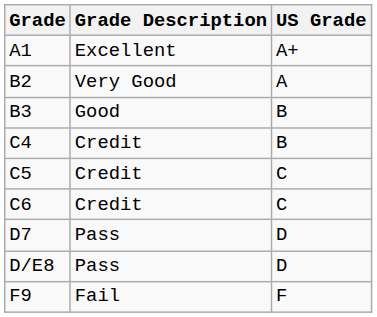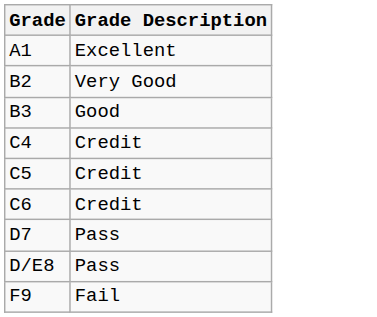- column: US Grade | A+ | A | B | B | C | C | D | D | F
